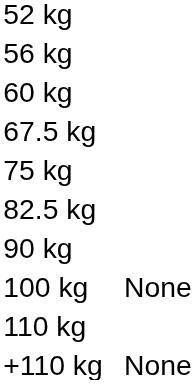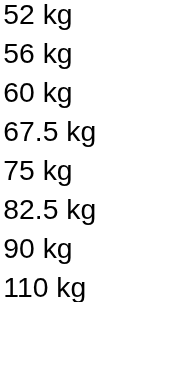- row: 100 kg | None
- row: +110 kg | None
